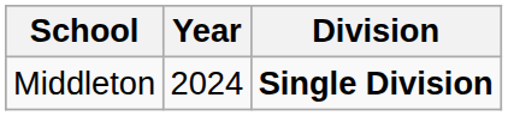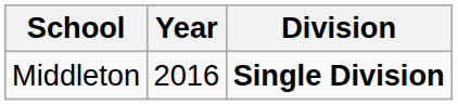Middleton | Year: 2024 -> 2016
